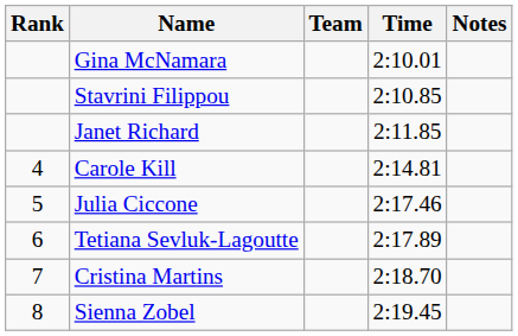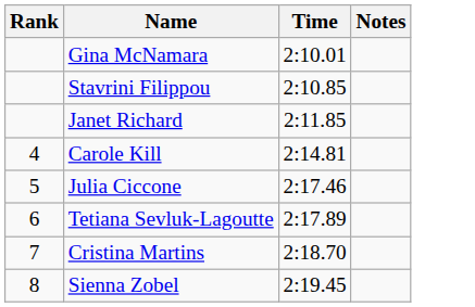- column: Team
